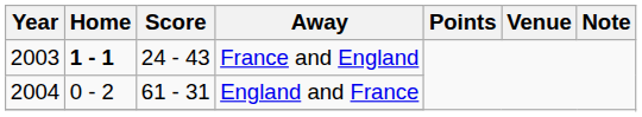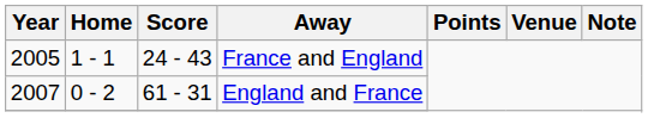France and England | Year: 2003 -> 2005
France and England | Home: bold -> normal
England and France | Year: 2004 -> 2007
